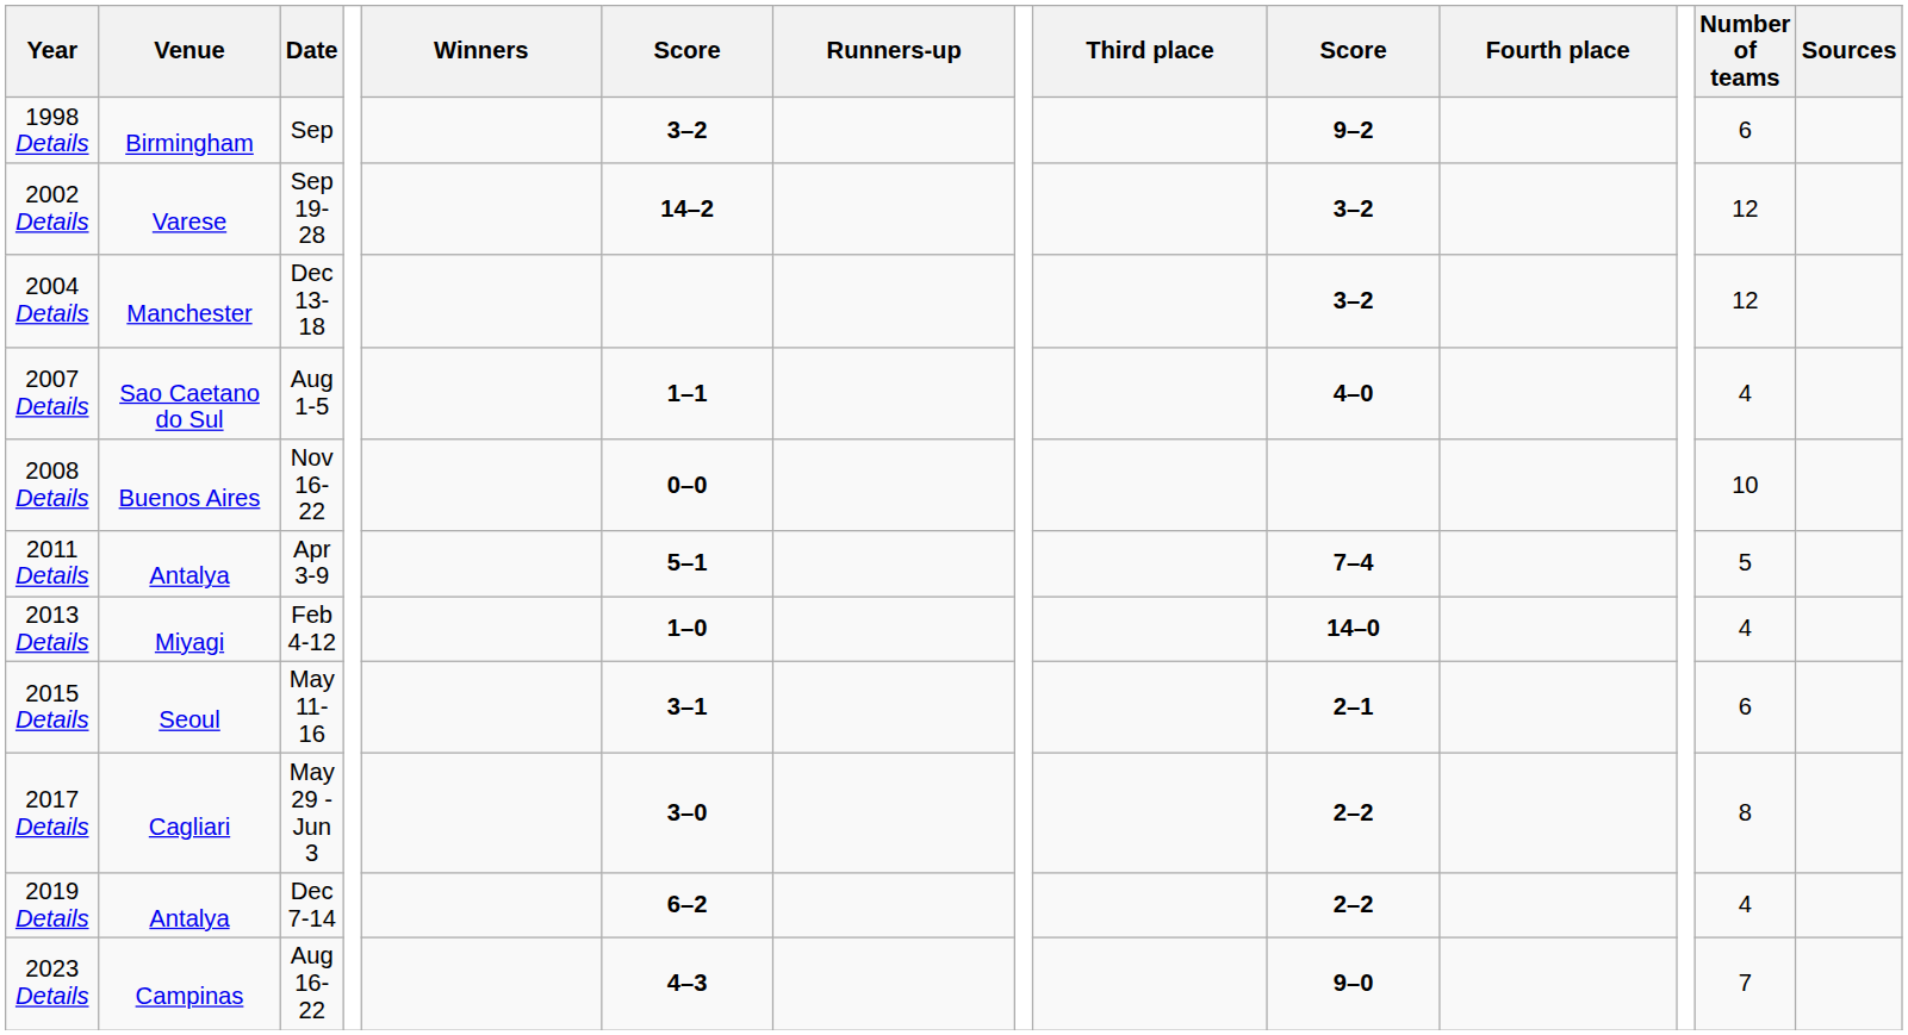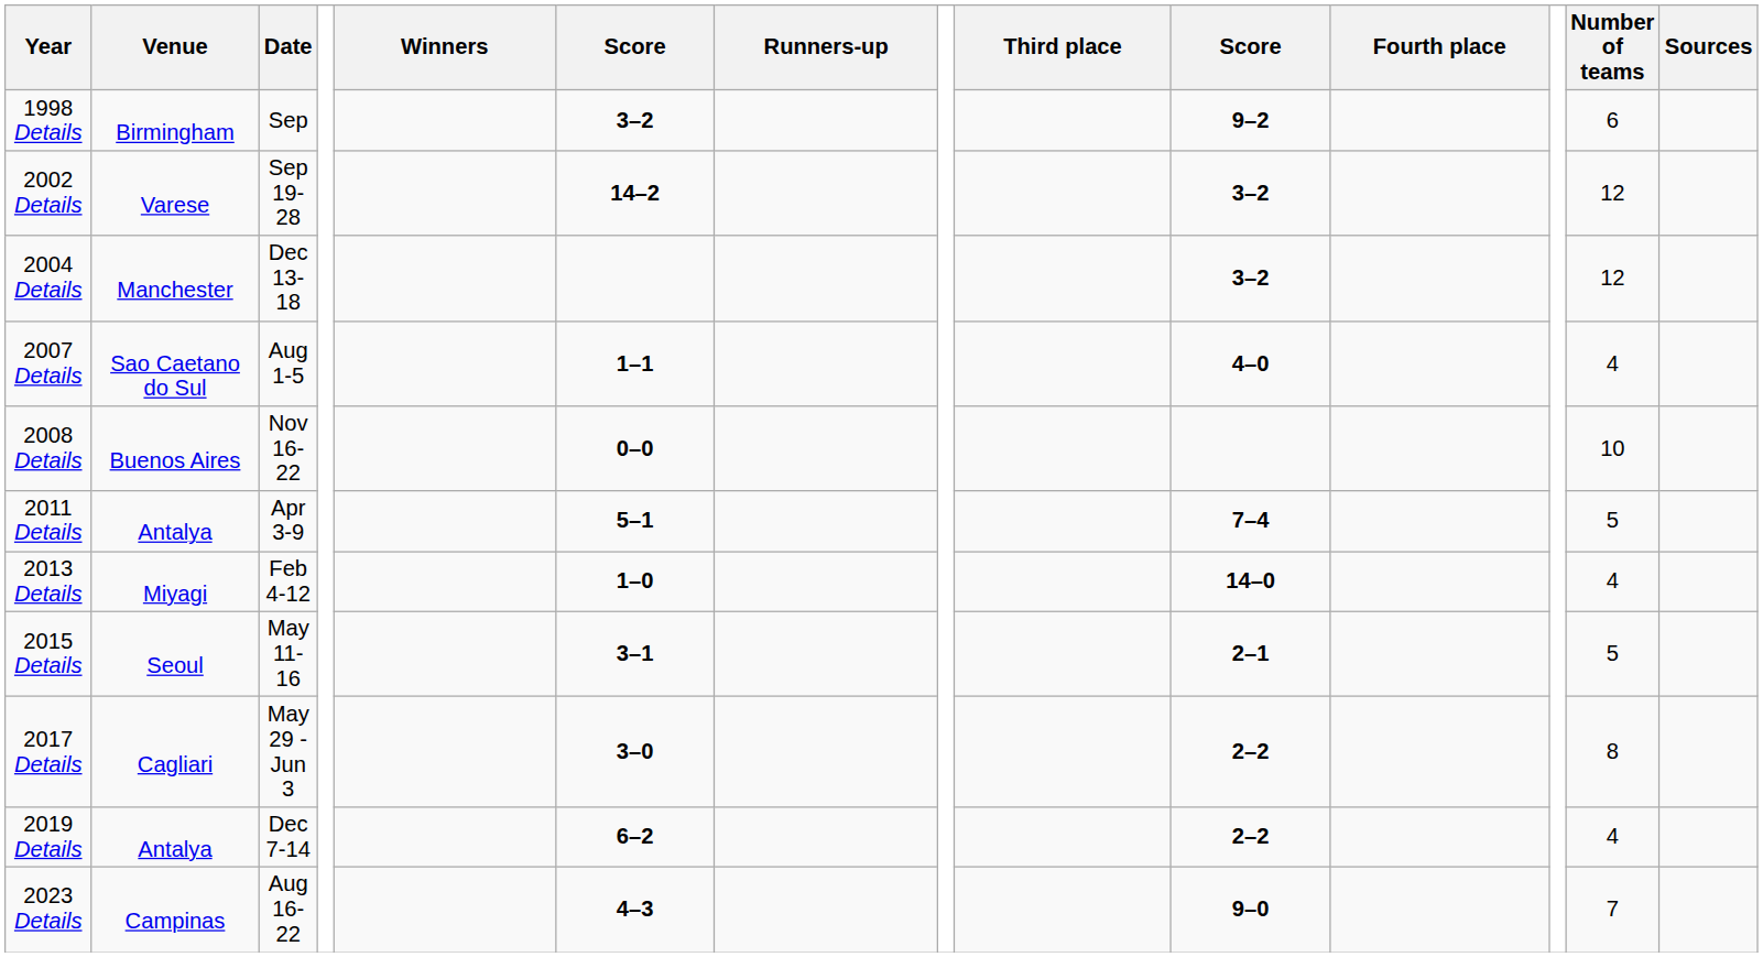2015 Details | Number of teams: 6 -> 5
